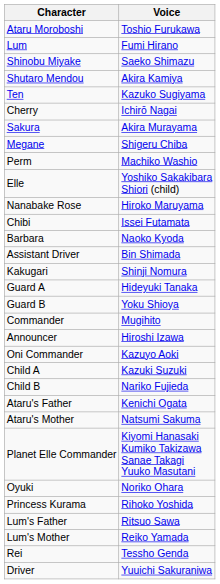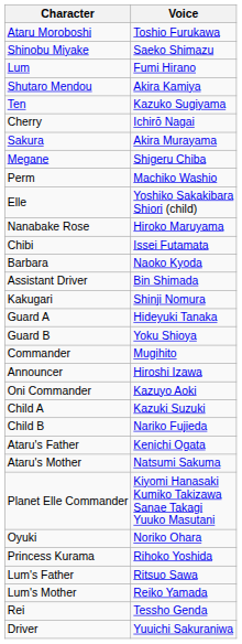rows swapped: Lum <-> Shinobu Miyake
